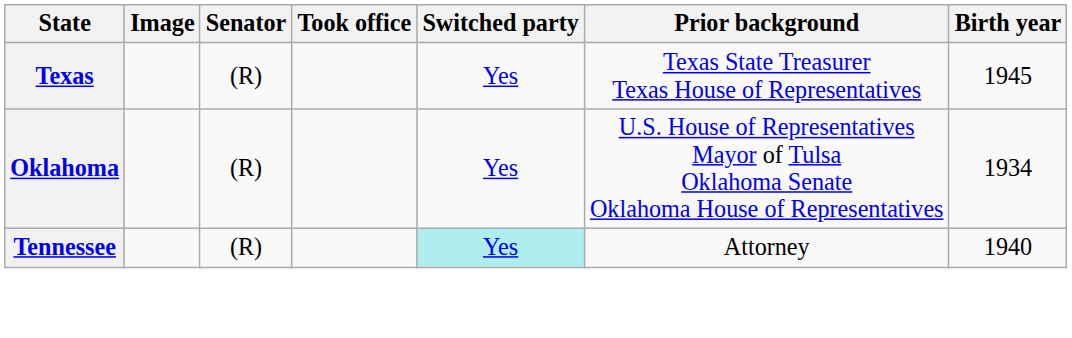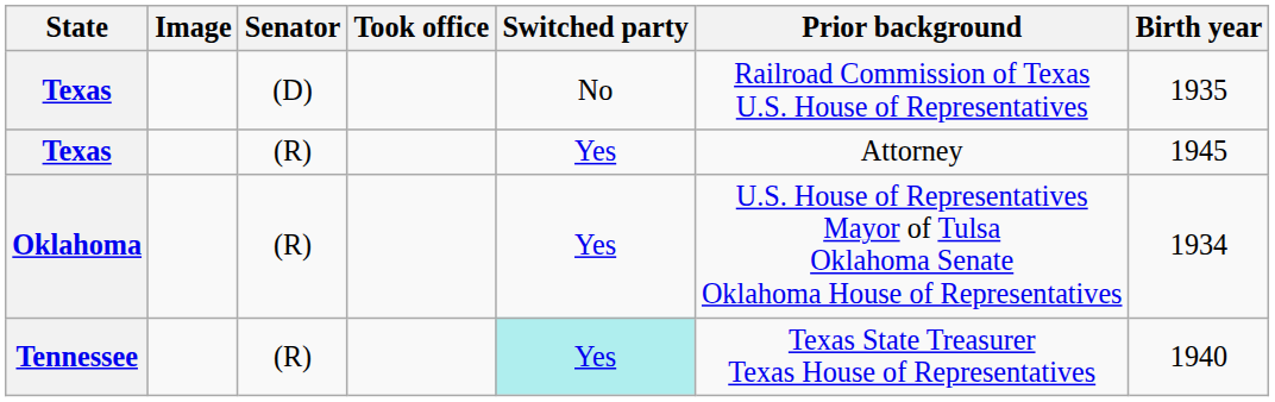+ row: Texas | (D) | No | Railroad Commission of Texas U.S. House of Representatives | 1935
Texas / (R) | Prior background: Texas State Treasurer Texas House of Representatives -> Attorney
Tennessee | Prior background: Attorney -> Texas State Treasurer Texas House of Representatives
